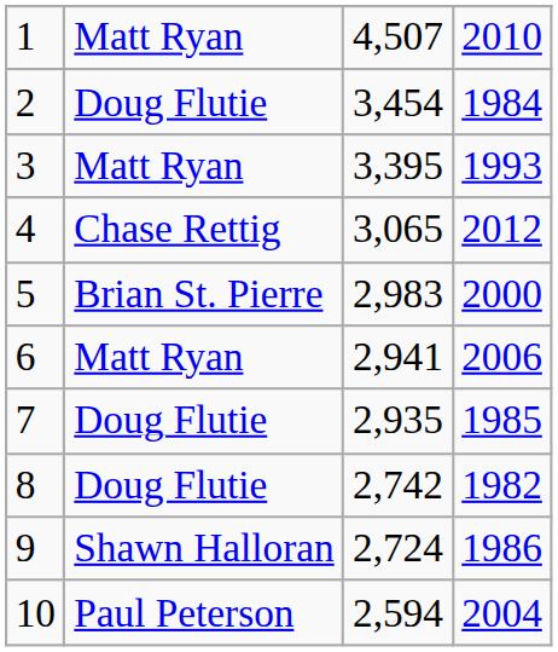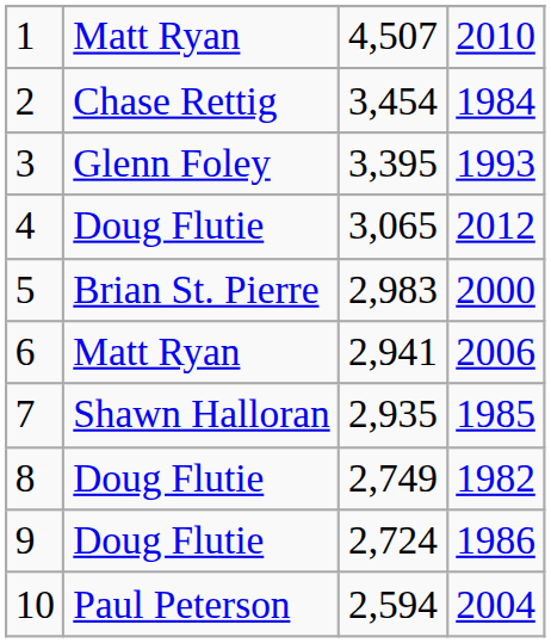2 | column 2: Doug Flutie -> Chase Rettig
3 | column 2: Matt Ryan -> Glenn Foley
4 | column 2: Chase Rettig -> Doug Flutie
7 | column 2: Doug Flutie -> Shawn Halloran
8 | column 3: 2,742 -> 2,749
9 | column 2: Shawn Halloran -> Doug Flutie
